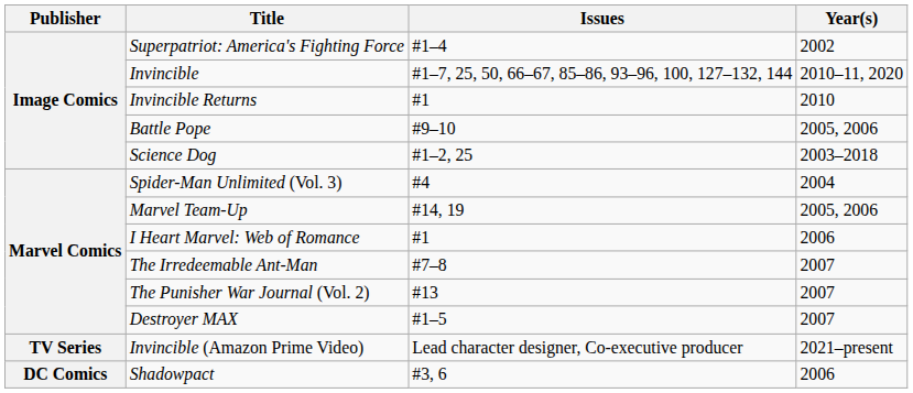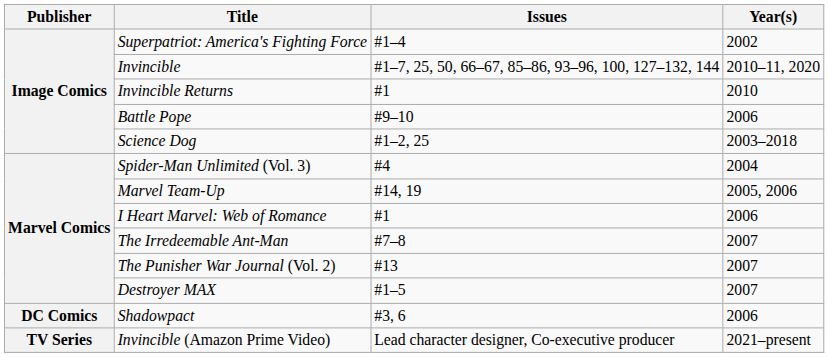Battle Pope | Year(s): 2005, 2006 -> 2006
rows swapped: Shadowpact <-> Invincible (Amazon Prime Video)
